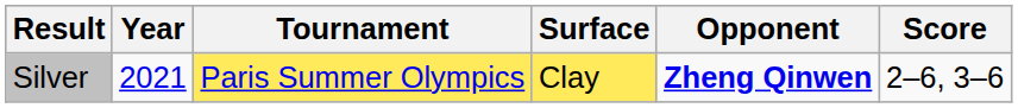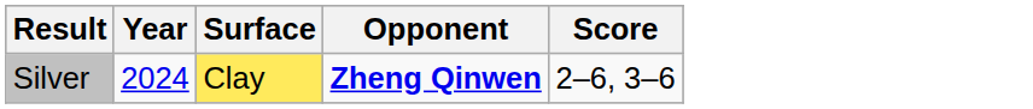- column: Tournament | Paris Summer Olympics
Silver | Year: 2021 -> 2024
